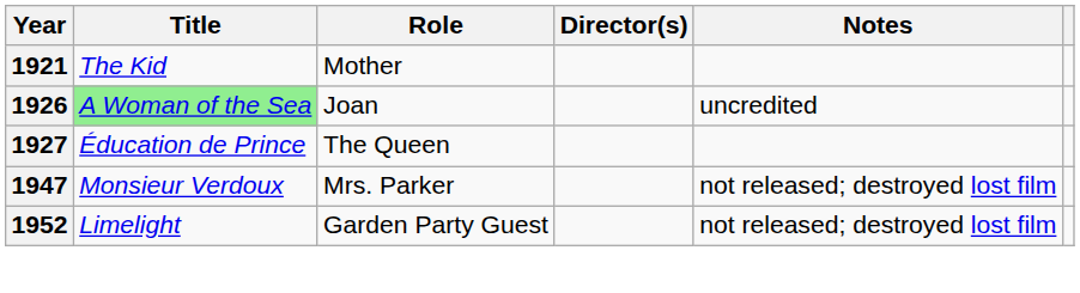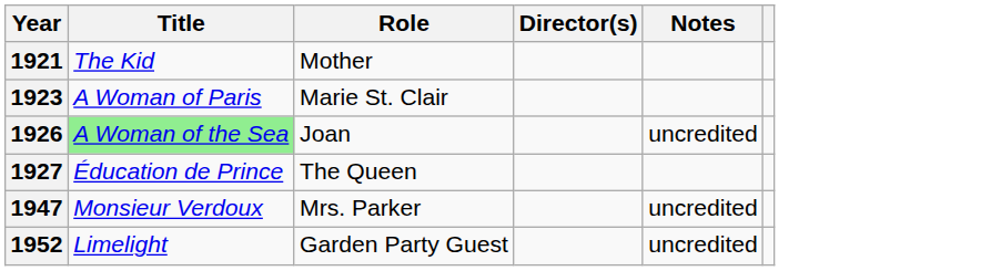+ row: 1923 | A Woman of Paris | Marie St. Clair
1947 | Notes: not released; destroyed lost film -> uncredited
1952 | Notes: not released; destroyed lost film -> uncredited
